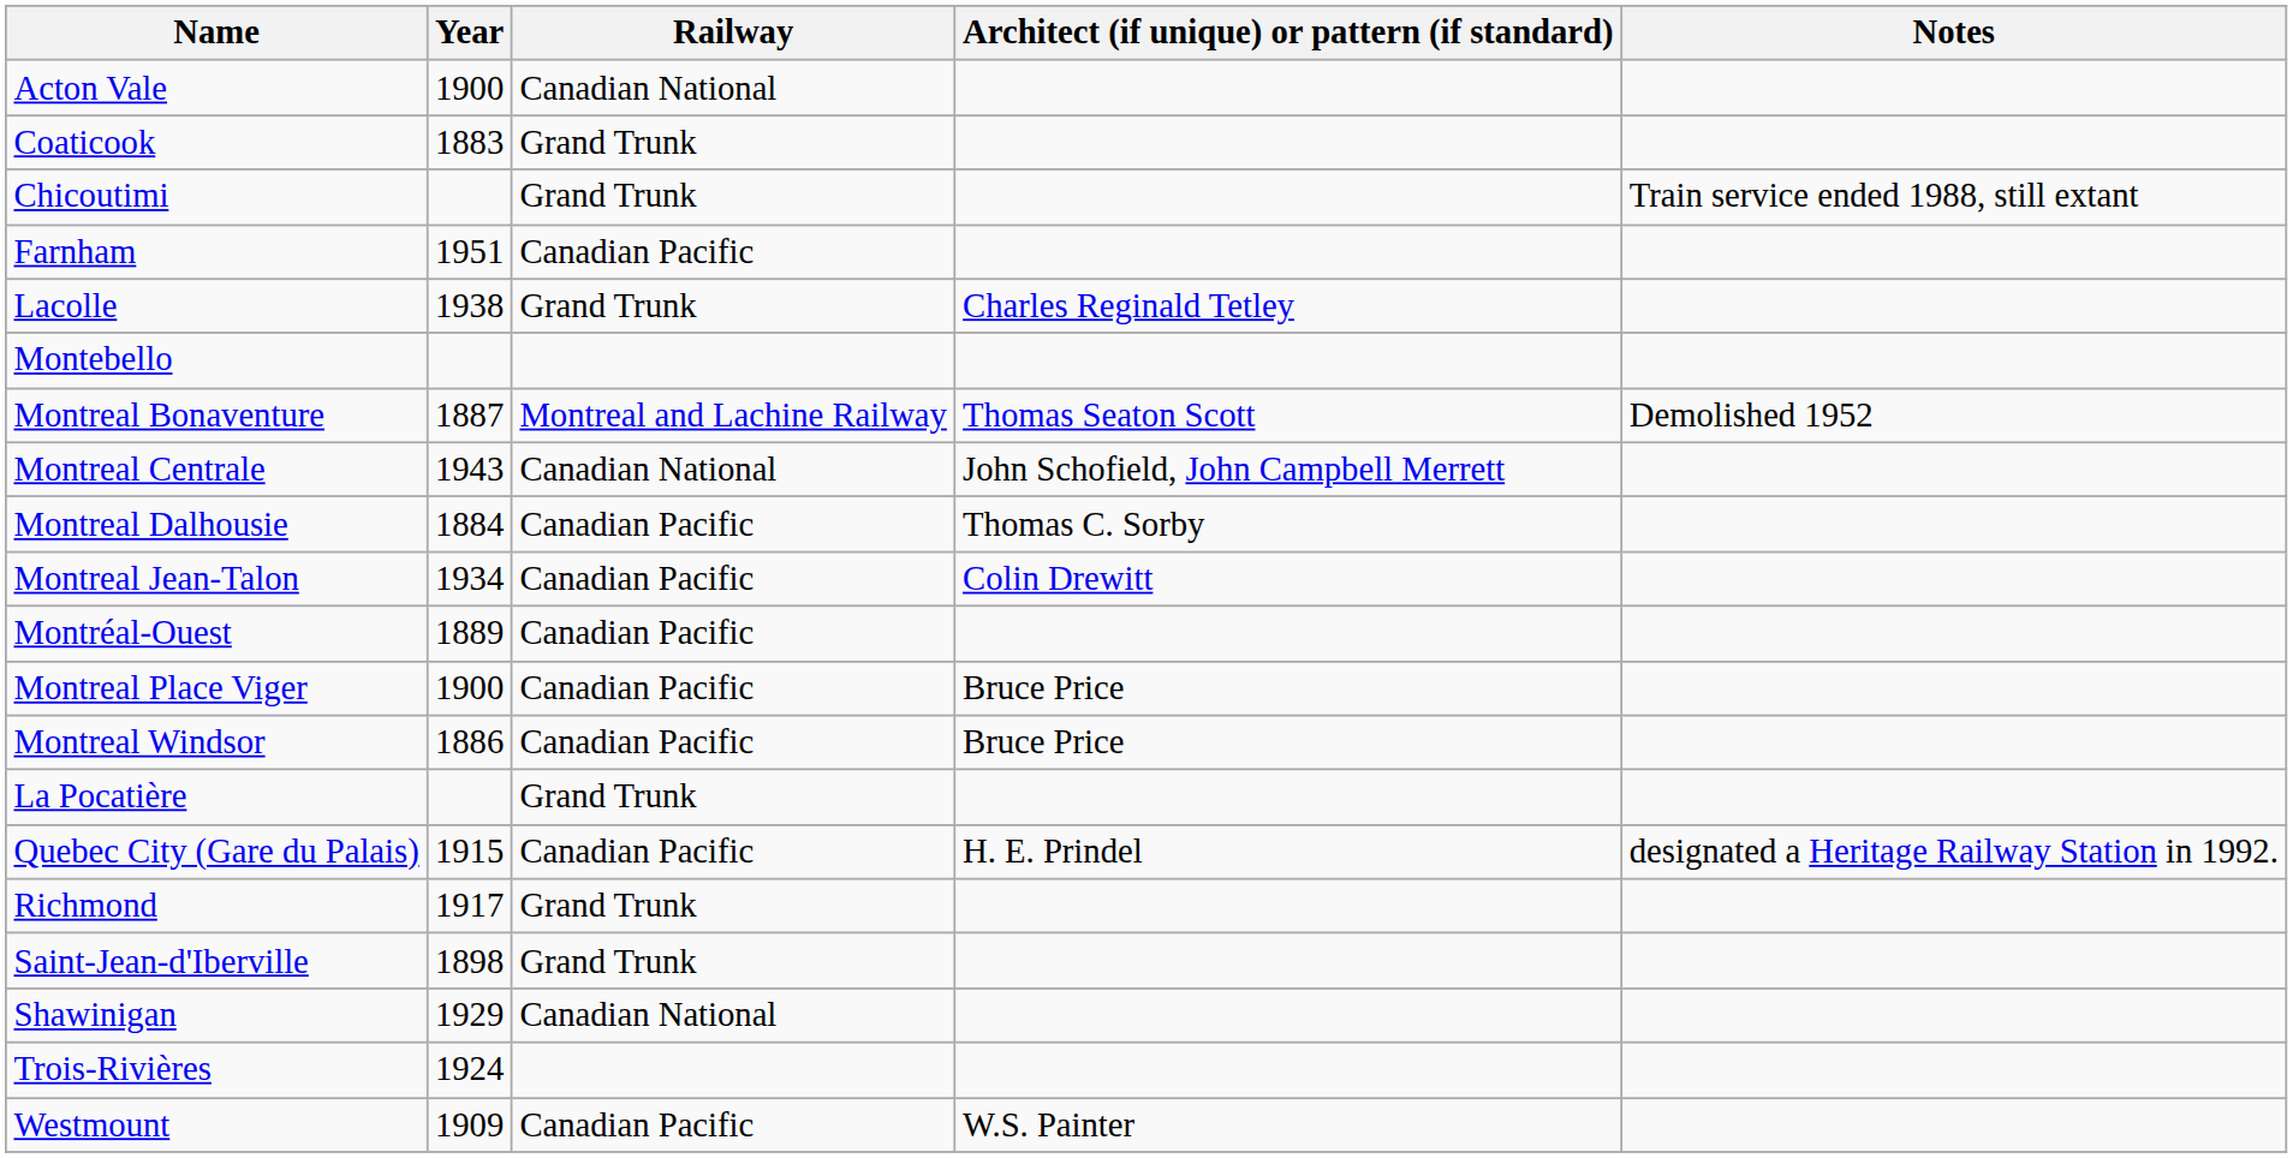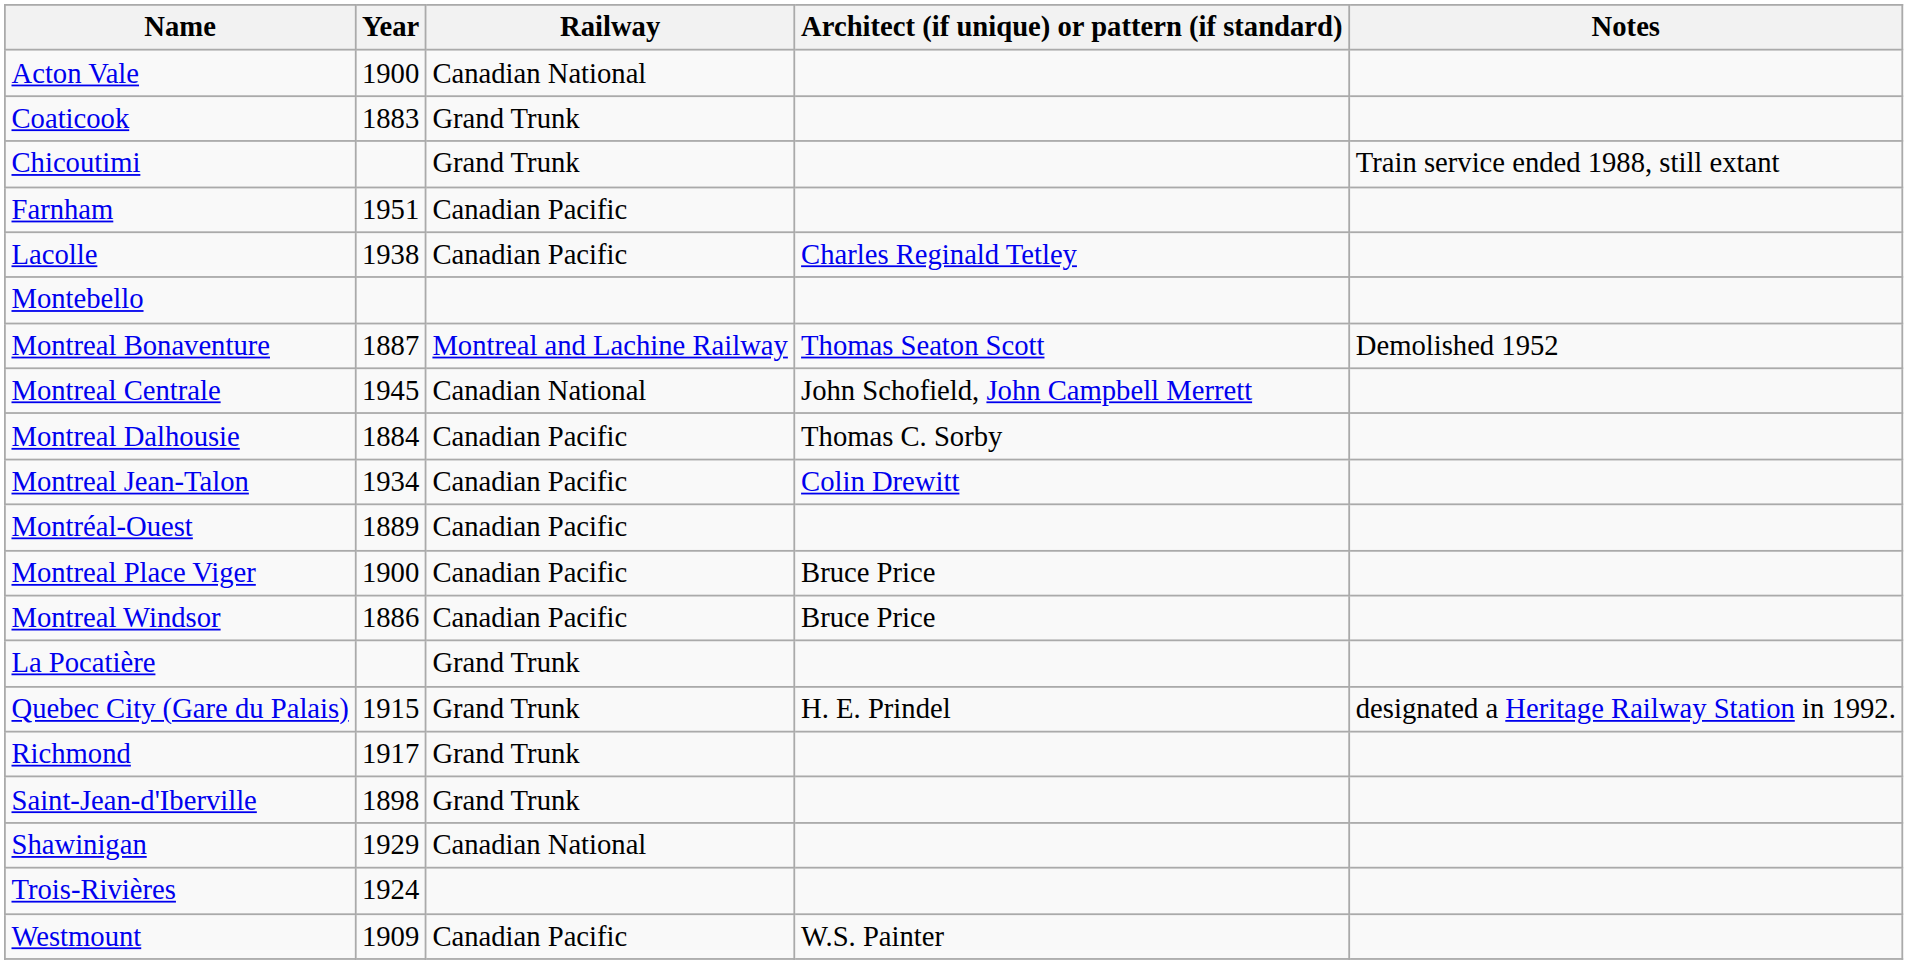Lacolle | Railway: Grand Trunk -> Canadian Pacific
Montreal Centrale | Year: 1943 -> 1945
Quebec City (Gare du Palais) | Railway: Canadian Pacific -> Grand Trunk
